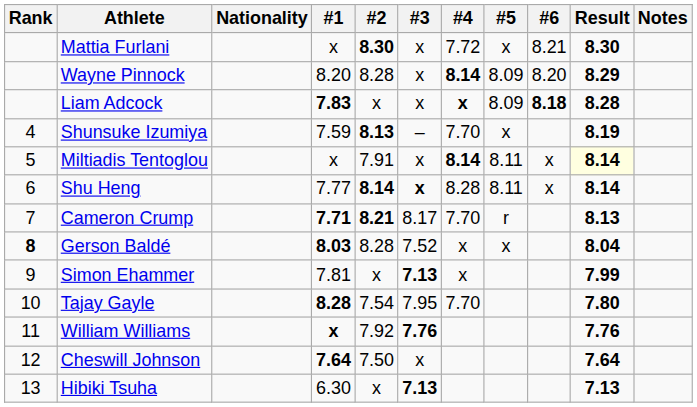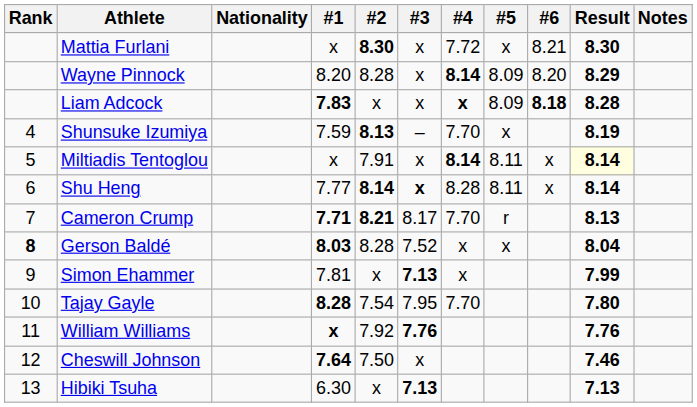Cheswill Johnson | Result: 7.64 -> 7.46
